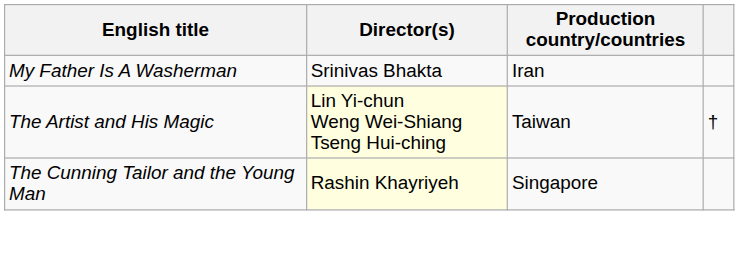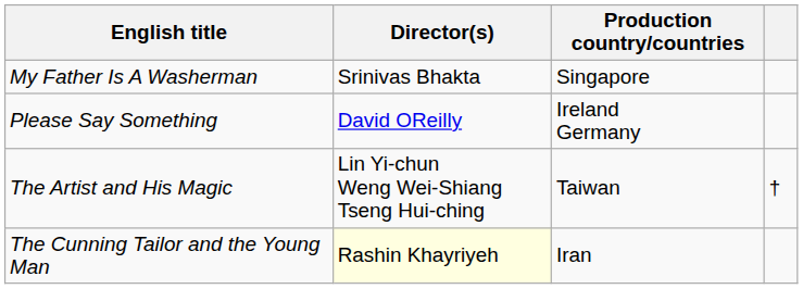My Father Is A Washerman | Production country/countries: Iran -> Singapore
+ row: Please Say Something | David OReilly | Ireland Germany
The Artist and His Magic | Director(s): lightyellow background -> no background
The Cunning Tailor and the Young Man | Production country/countries: Singapore -> Iran
